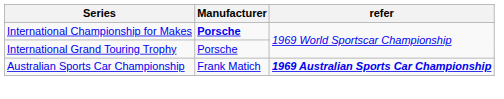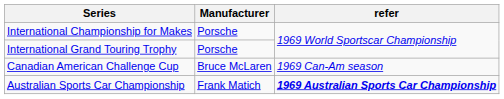International Championship for Makes | Manufacturer: bold -> normal
+ row: Canadian American Challenge Cup | Bruce McLaren | 1969 Can-Am season
